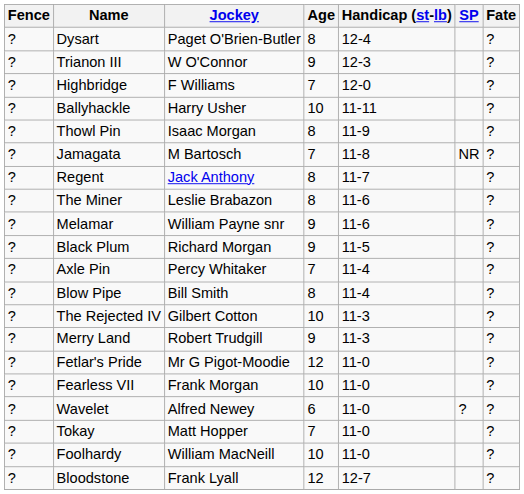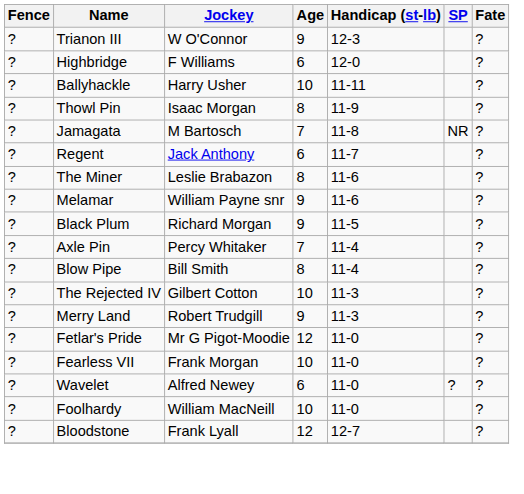- row: ? | Dysart | Paget O'Brien-Butler | 8 | 12-4 | ?
Highbridge | Age: 7 -> 6
Regent | Age: 8 -> 6
- row: ? | Tokay | Matt Hopper | 7 | 11-0 | ?
